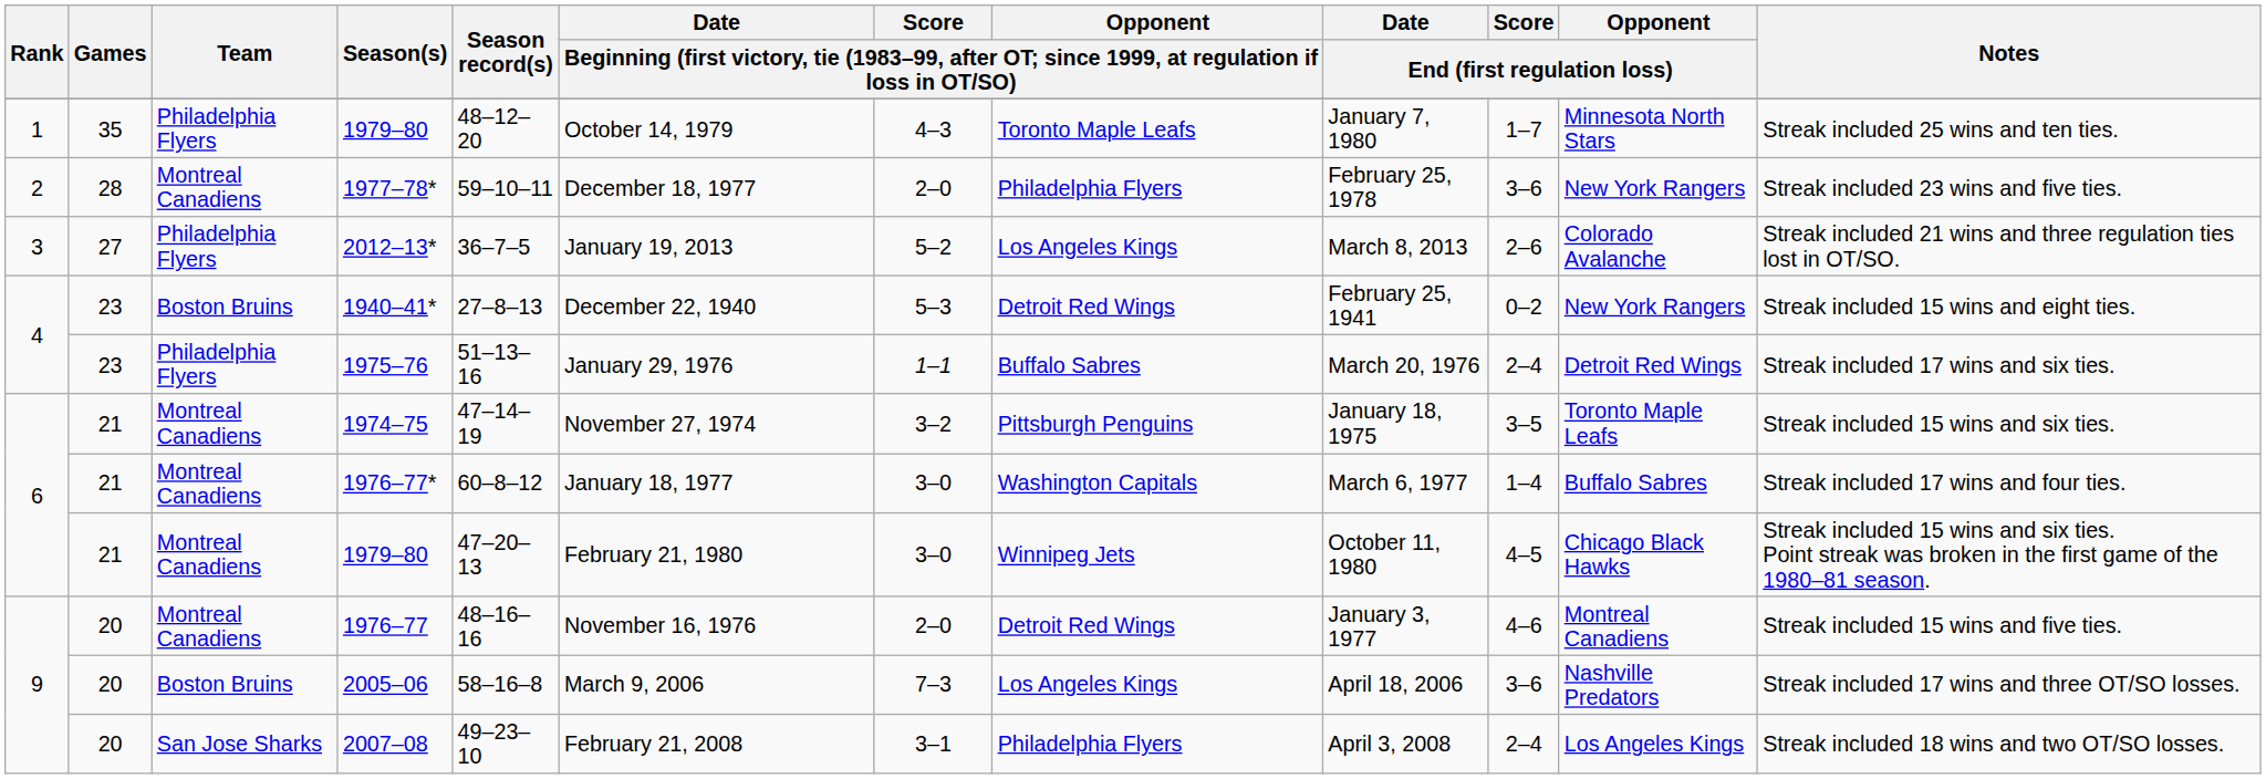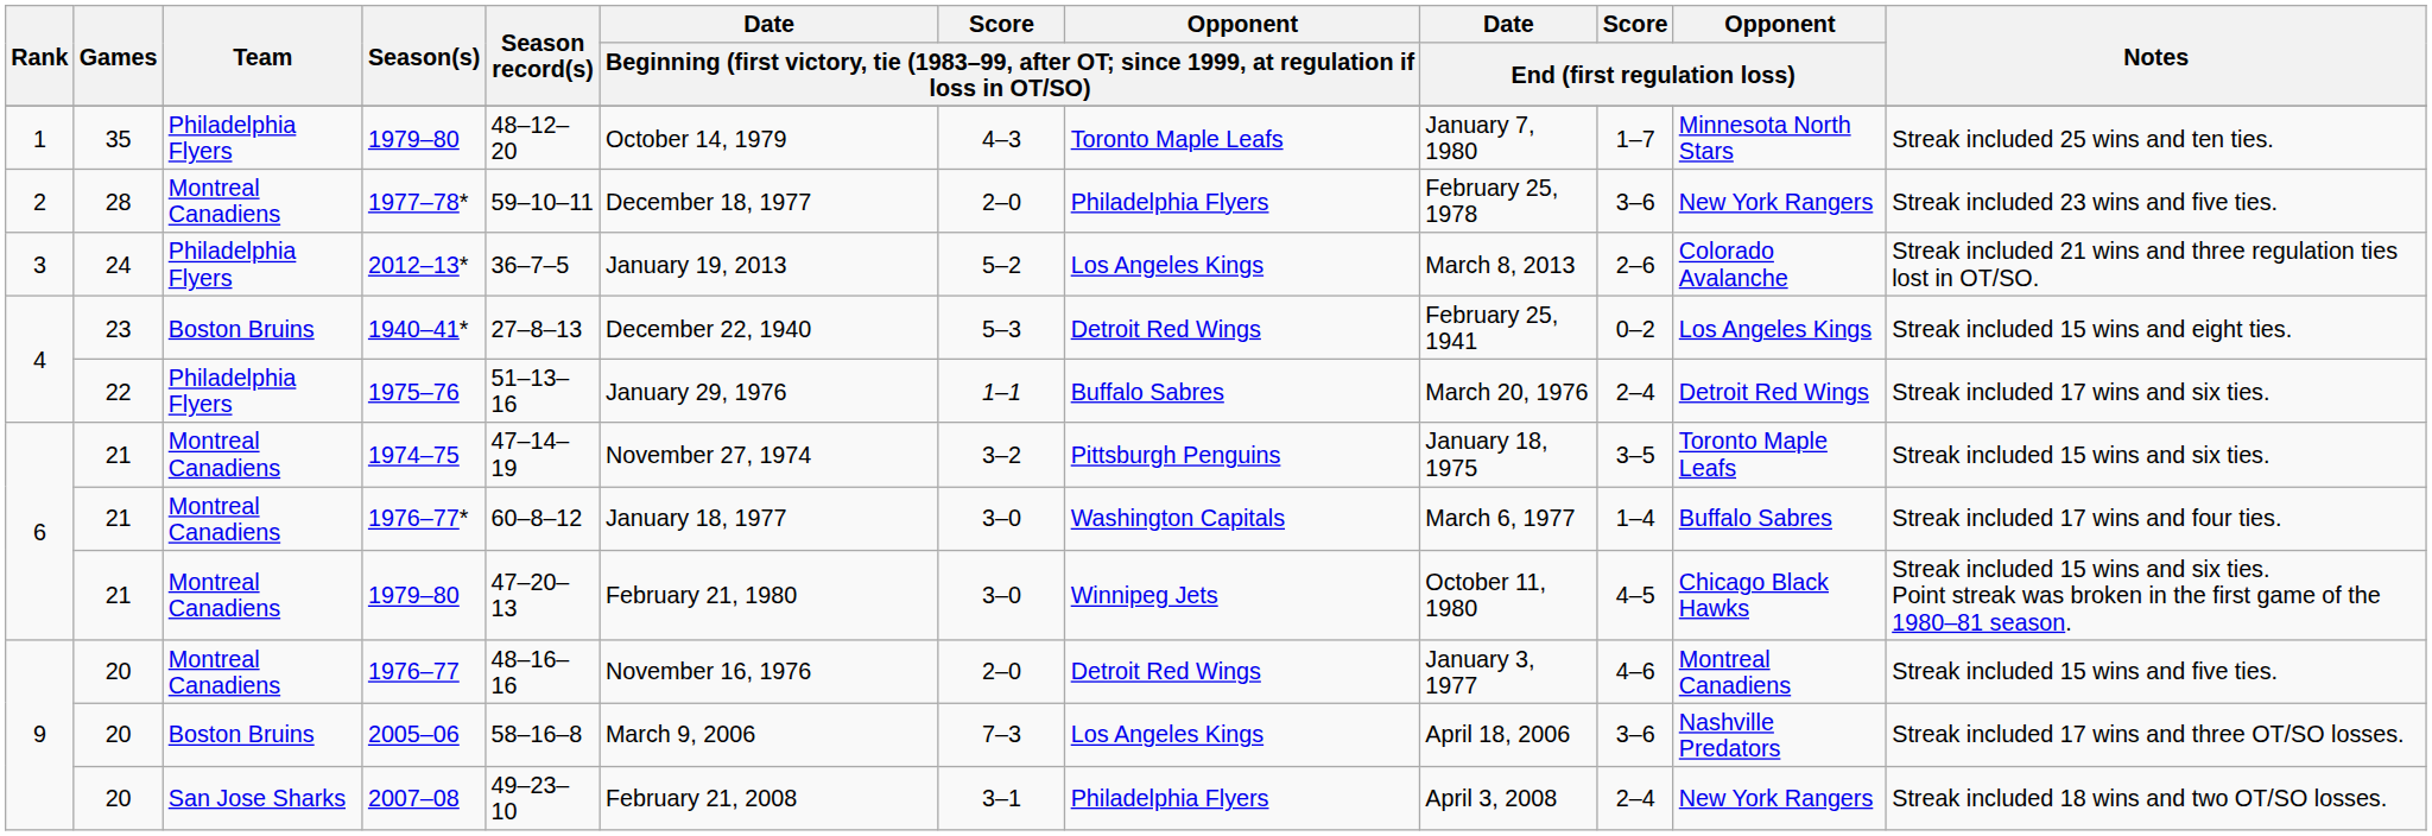2012–13* | Games: 27 -> 24
1940–41* | Opponent / End (first regulation loss): New York Rangers -> Los Angeles Kings
1975–76 | Games: 23 -> 22
2007–08 | Opponent / End (first regulation loss): Los Angeles Kings -> New York Rangers
